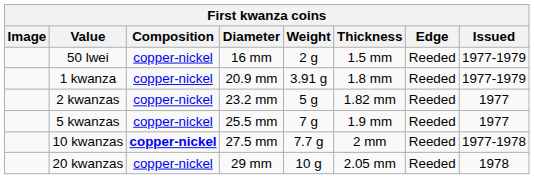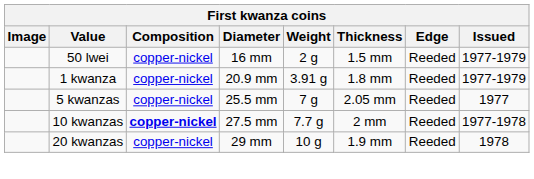- row: 2 kwanzas | copper-nickel | 23.2 mm | 5 g | 1.82 mm | Reeded | 1977
5 kwanzas | Thickness: 1.9 mm -> 2.05 mm
20 kwanzas | Thickness: 2.05 mm -> 1.9 mm
